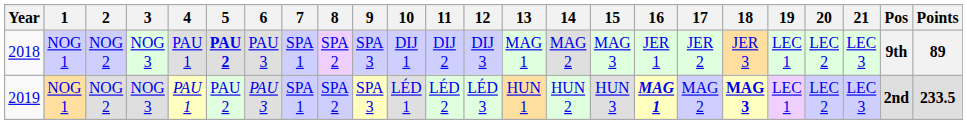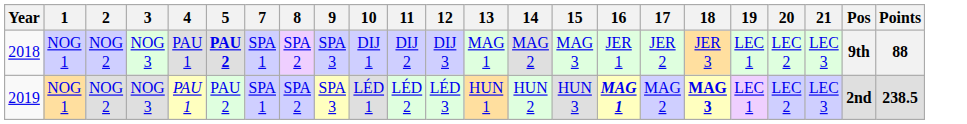- column: 6 | PAU 3 | PAU 3
2018 | Points: 89 -> 88
2019 | Points: 233.5 -> 238.5
